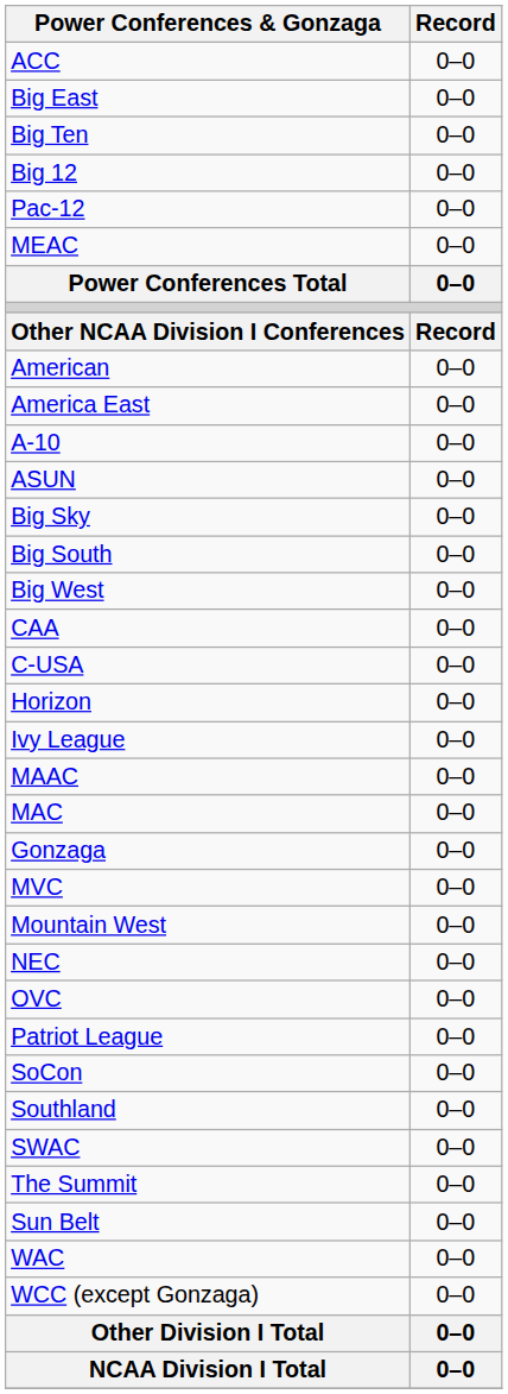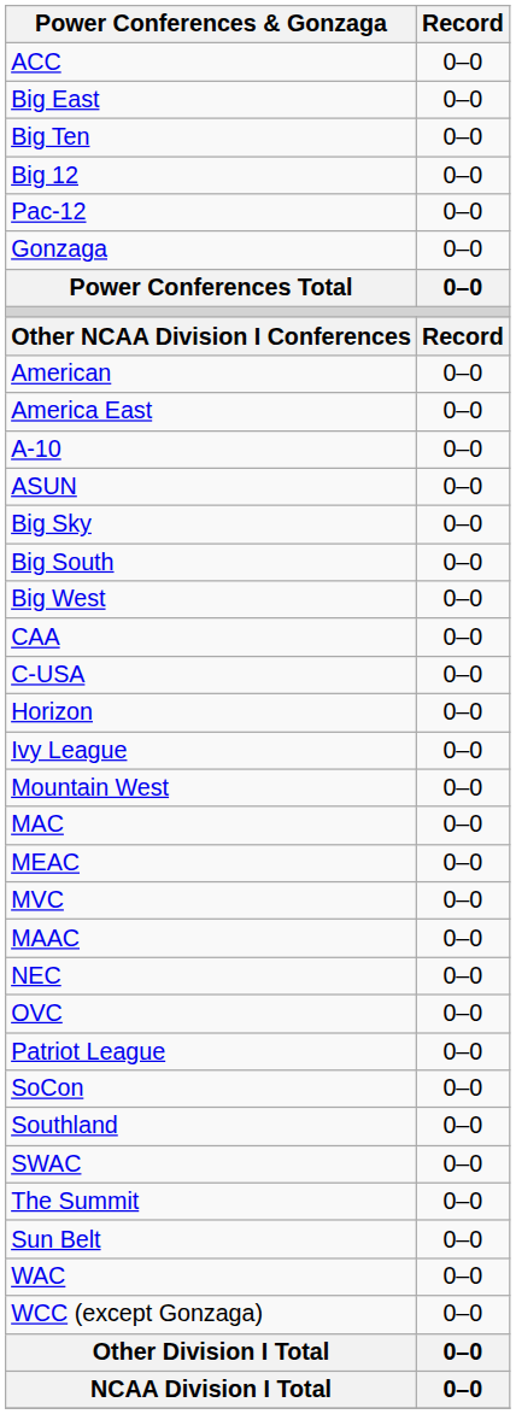rows swapped: Gonzaga <-> MEAC
rows swapped: MAAC <-> Mountain West
